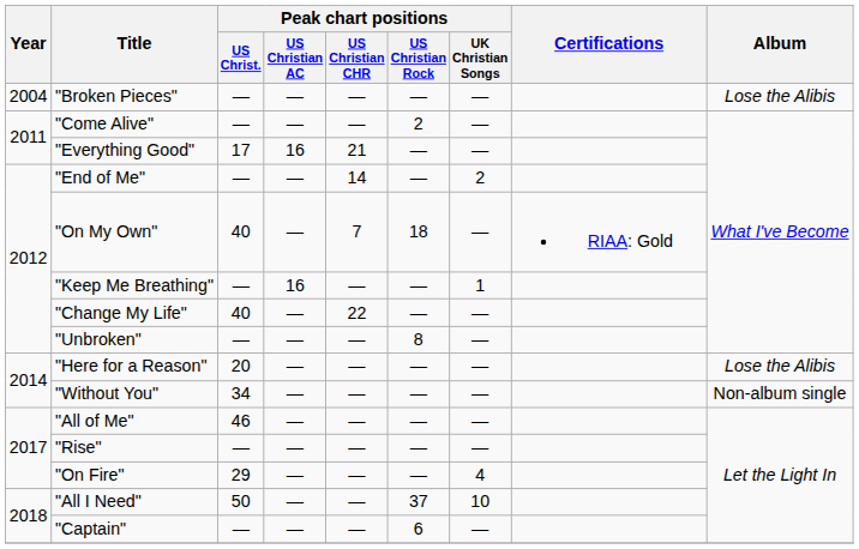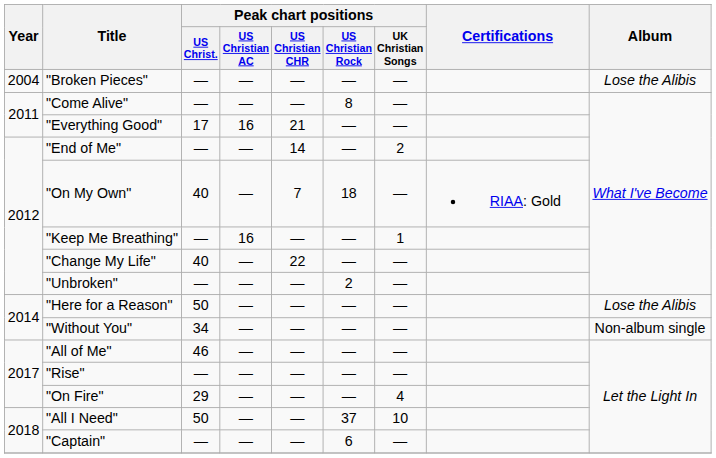"Come Alive" | Peak chart positions / US Christian Rock: 2 -> 8
"Unbroken" | Peak chart positions / US Christian Rock: 8 -> 2
"Here for a Reason" | Peak chart positions / US Christ.: 20 -> 50
